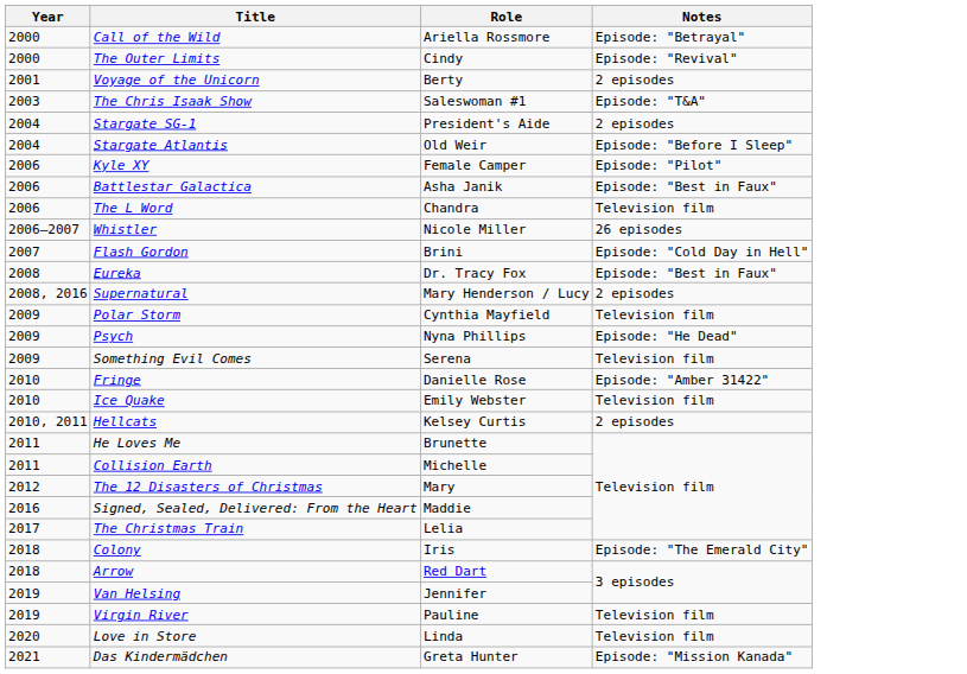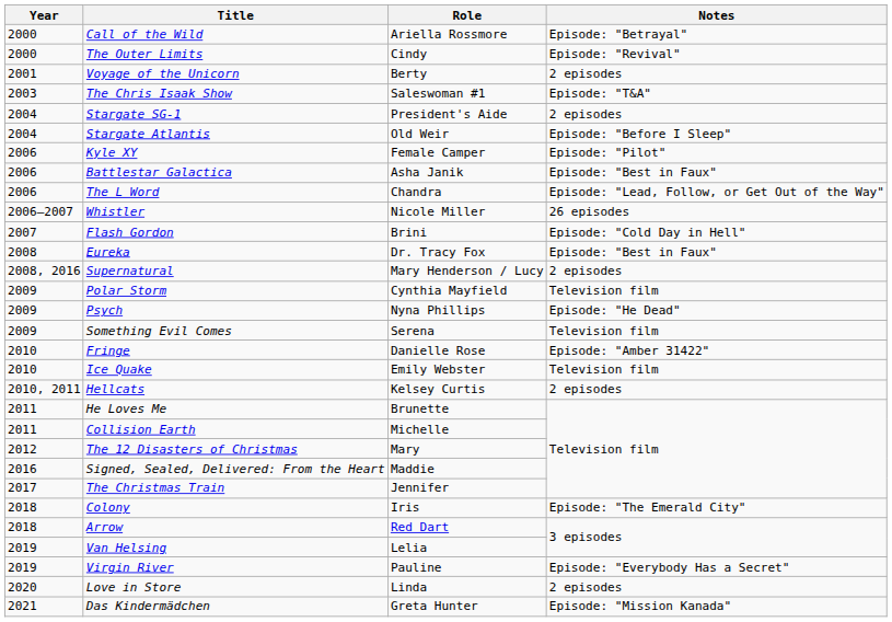The L Word | Notes: Television film -> Episode: "Lead, Follow, or Get Out of the Way"
The Christmas Train | Role: Lelia -> Jennifer
Van Helsing | Role: Jennifer -> Lelia
Virgin River | Notes: Television film -> Episode: "Everybody Has a Secret"
Love in Store | Notes: Television film -> 2 episodes
